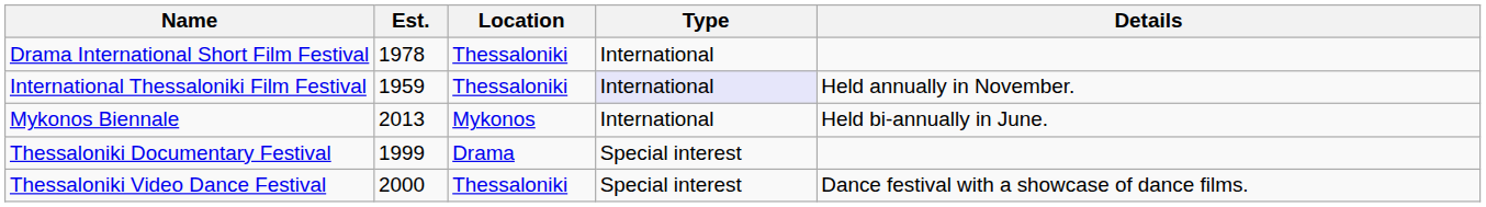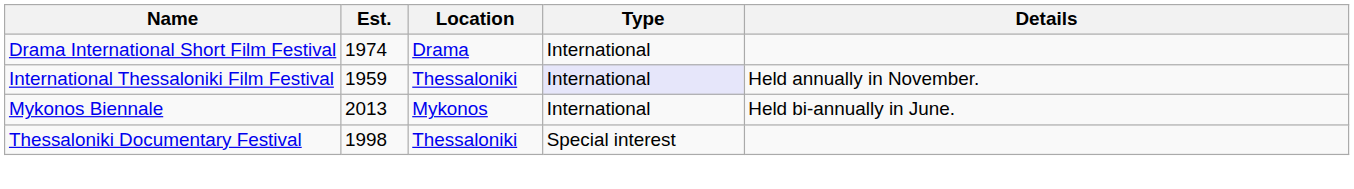Drama International Short Film Festival | Est.: 1978 -> 1974
Drama International Short Film Festival | Location: Thessaloniki -> Drama
Thessaloniki Documentary Festival | Est.: 1999 -> 1998
Thessaloniki Documentary Festival | Location: Drama -> Thessaloniki
- row: Thessaloniki Video Dance Festival | 2000 | Thessaloniki | Special interest | Dance festival with a showcase of dance films.
